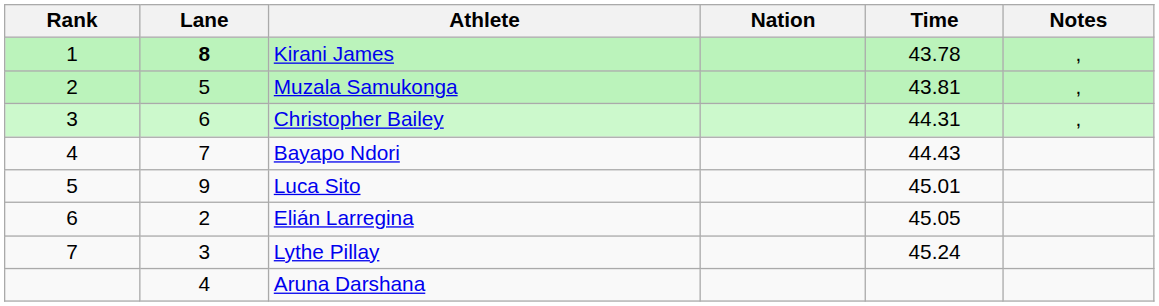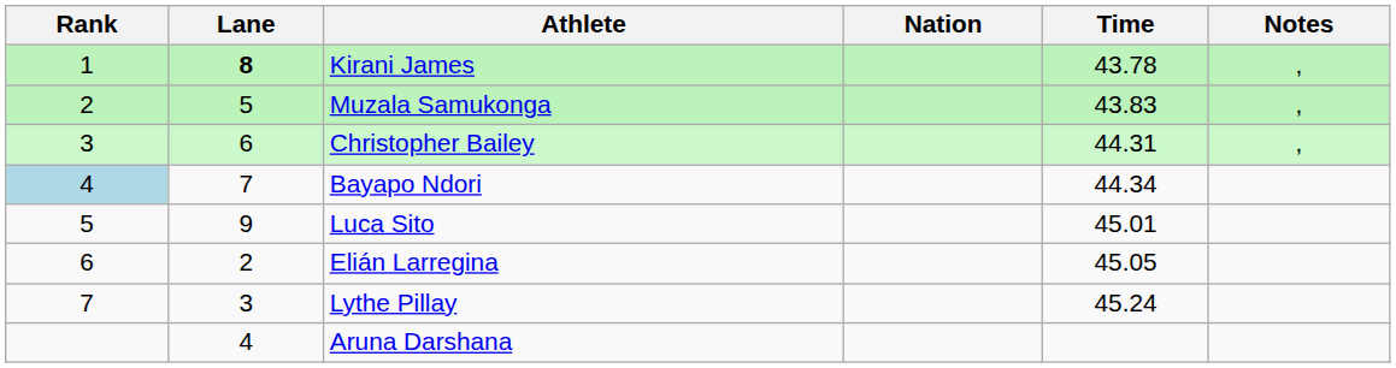Muzala Samukonga | Time: 43.81 -> 43.83
Bayapo Ndori | Rank: no background -> lightblue background
Bayapo Ndori | Time: 44.43 -> 44.34
